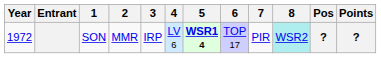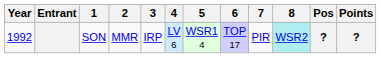SON | Year: 1972 -> 1992
SON | 5: bold -> normal
